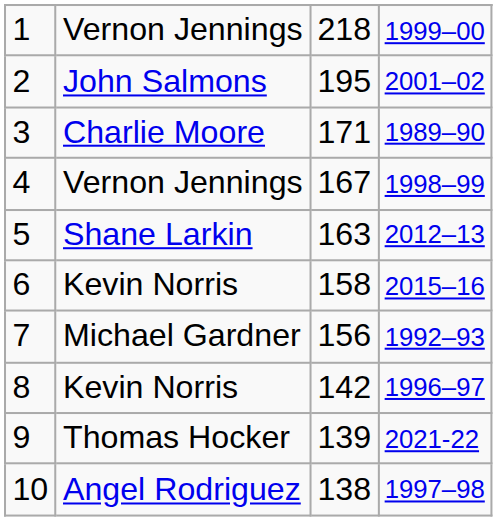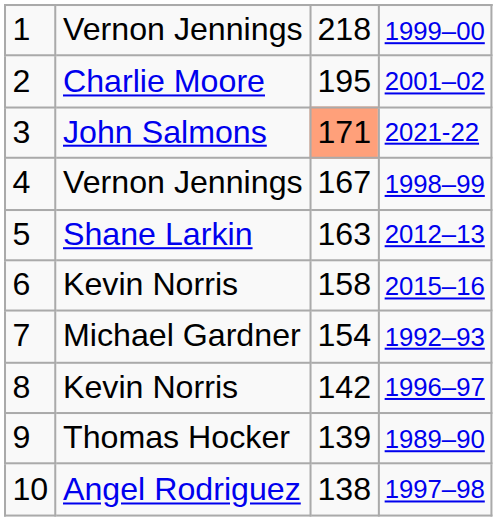2 | column 2: John Salmons -> Charlie Moore
3 | column 2: Charlie Moore -> John Salmons
3 | column 3: no background -> lightsalmon background
3 | column 4: 1989–90 -> 2021-22
7 | column 3: 156 -> 154
9 | column 4: 2021-22 -> 1989–90
